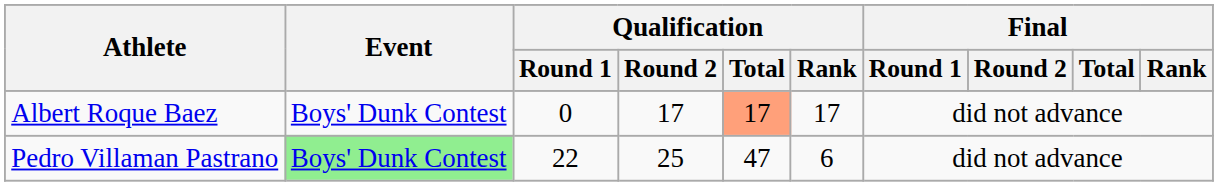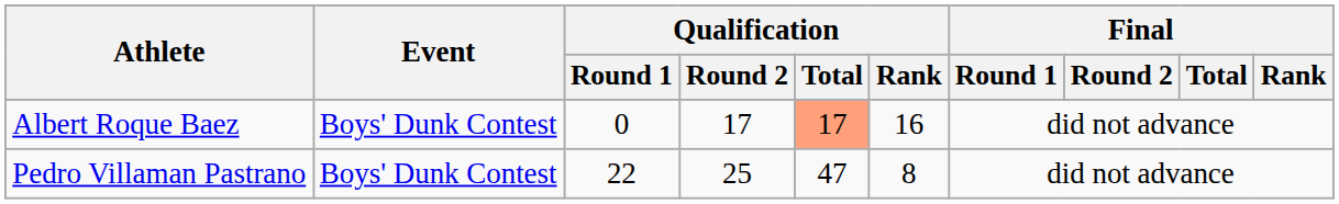Albert Roque Baez | Qualification / Rank: 17 -> 16
Pedro Villaman Pastrano | Event: lightgreen background -> no background
Pedro Villaman Pastrano | Qualification / Rank: 6 -> 8
